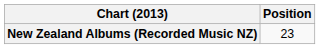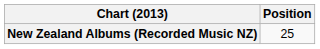New Zealand Albums (Recorded Music NZ) | Position: 23 -> 25
